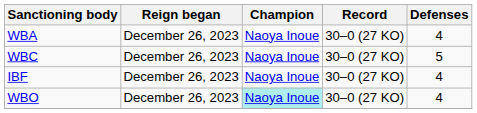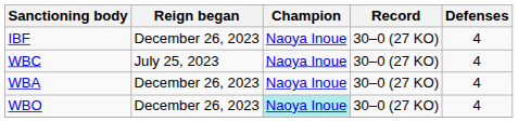rows swapped: WBA <-> IBF
WBC | Reign began: December 26, 2023 -> July 25, 2023
WBC | Defenses: 5 -> 4
